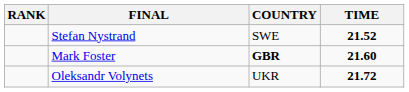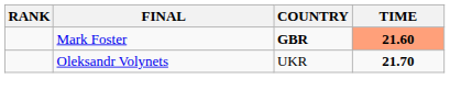- row: Stefan Nystrand | SWE | 21.52
Mark Foster | TIME: no background -> lightsalmon background
Oleksandr Volynets | TIME: 21.72 -> 21.70
